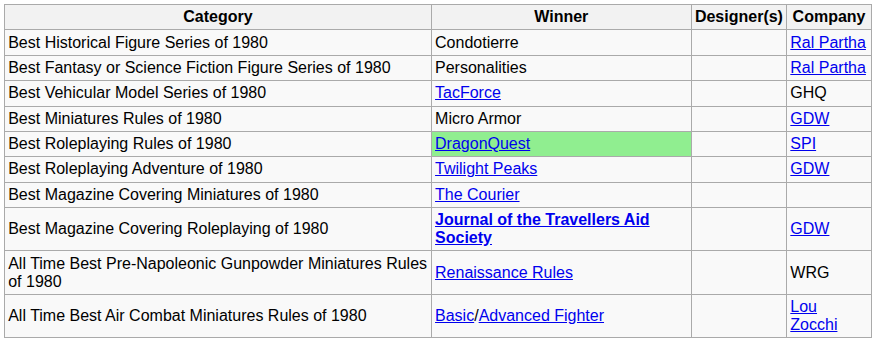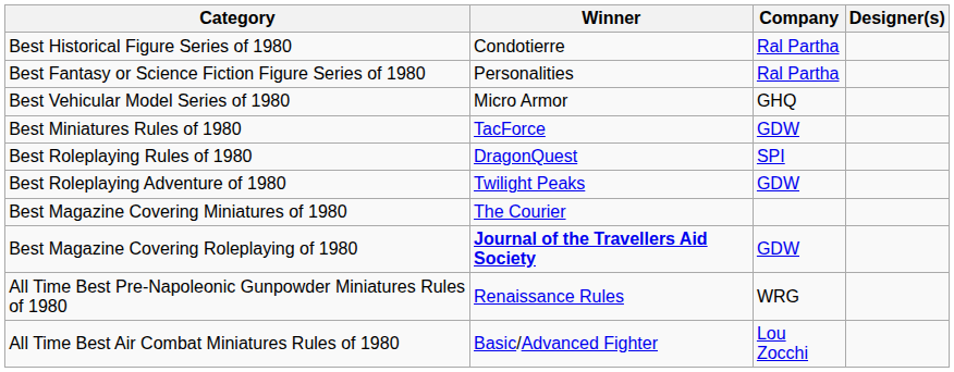columns swapped: Company <-> Designer(s)
Best Vehicular Model Series of 1980 | Winner: TacForce -> Micro Armor
Best Miniatures Rules of 1980 | Winner: Micro Armor -> TacForce
Best Roleplaying Rules of 1980 | Winner: lightgreen background -> no background
